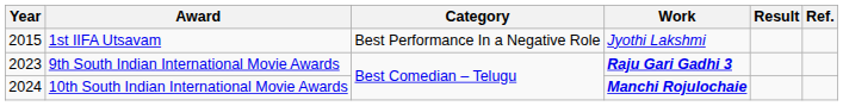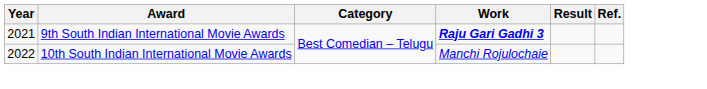- row: 2015 | 1st IIFA Utsavam | Best Performance In a Negative Role | Jyothi Lakshmi
9th South Indian International Movie Awards | Year: 2023 -> 2021
10th South Indian International Movie Awards | Year: 2024 -> 2022
10th South Indian International Movie Awards | Work: bold -> normal
